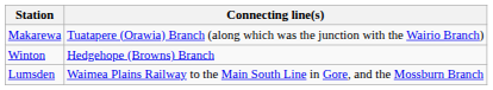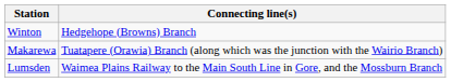rows swapped: Makarewa <-> Winton
